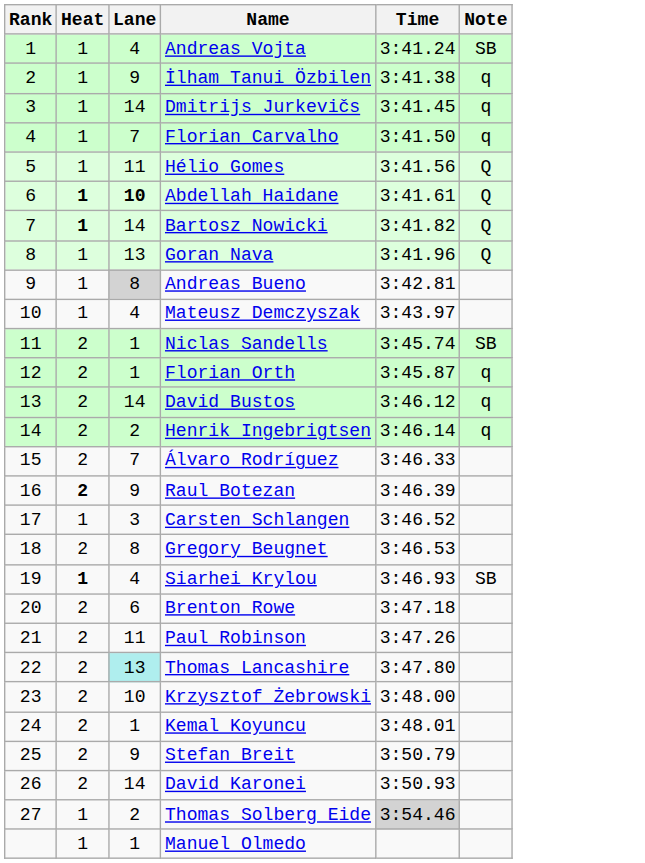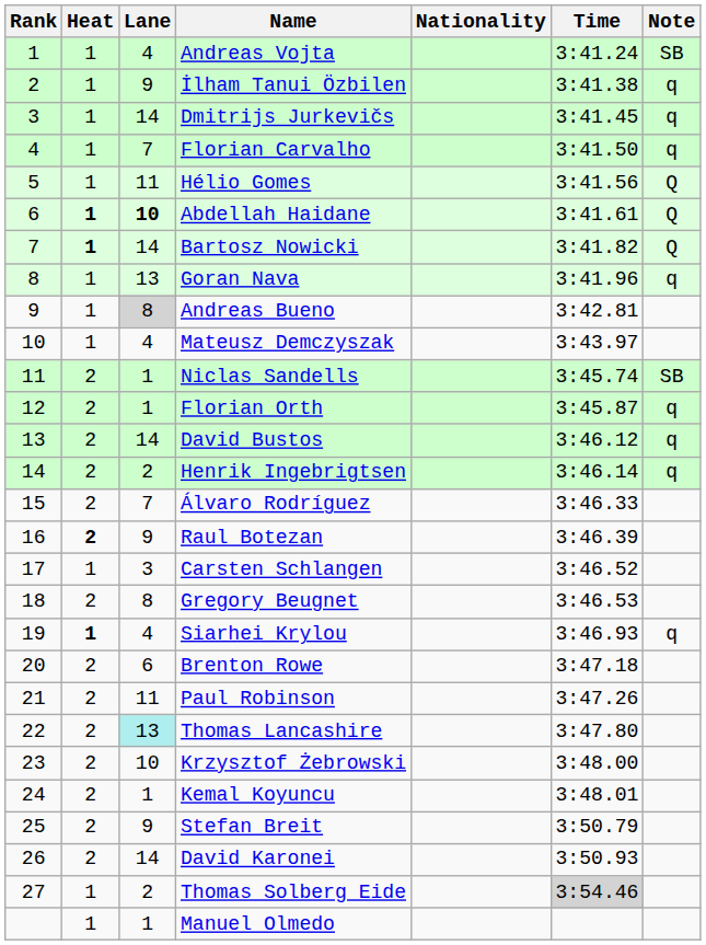+ column: Nationality
Goran Nava | Note: Q -> q
Siarhei Krylou | Note: SB -> q
